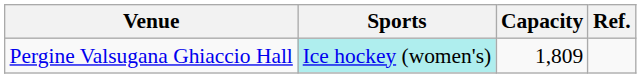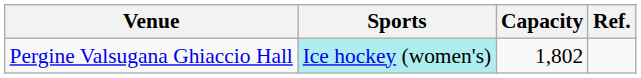Pergine Valsugana Ghiaccio Hall | Capacity: 1,809 -> 1,802
